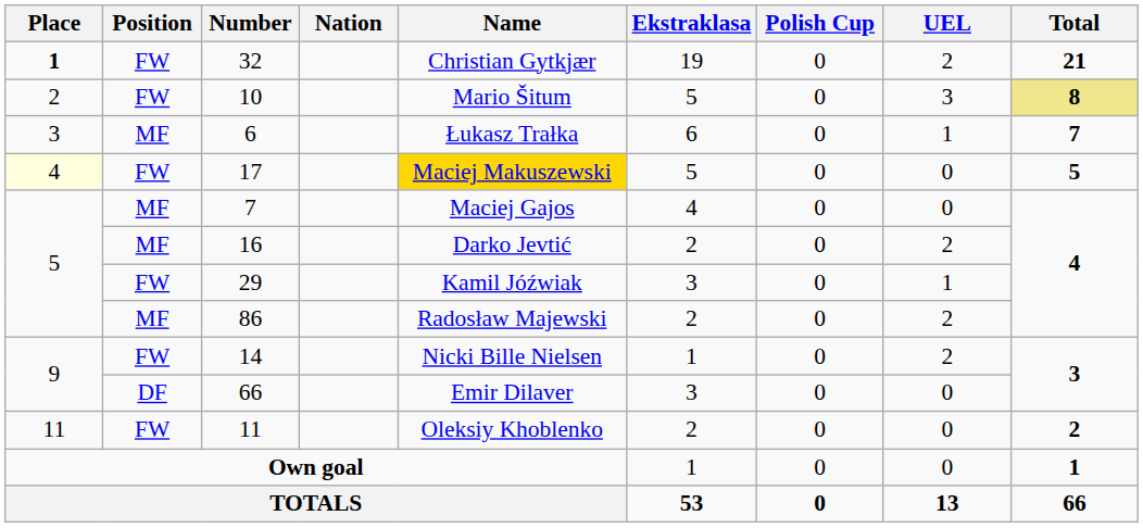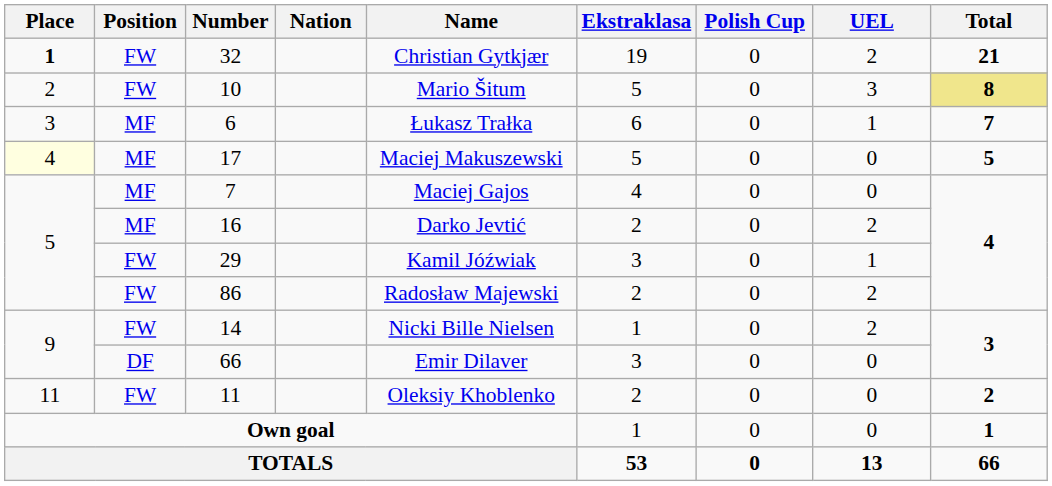17 | Position: FW -> MF
17 | Name: gold background -> no background
86 | Position: MF -> FW
